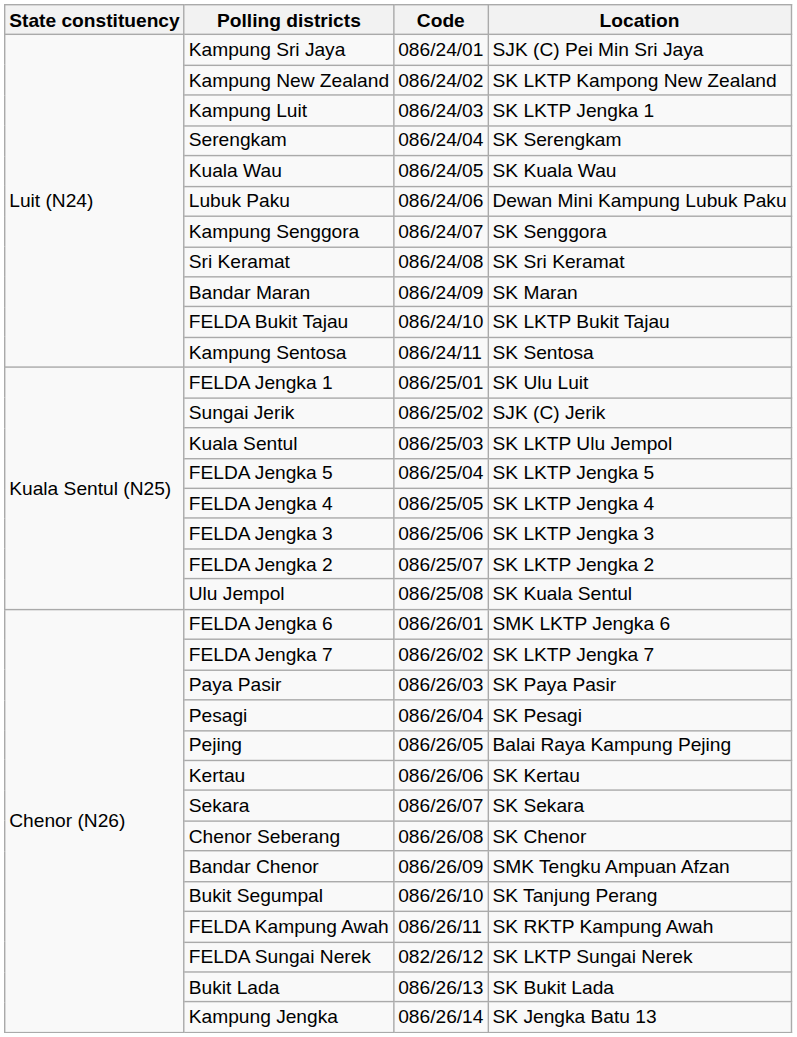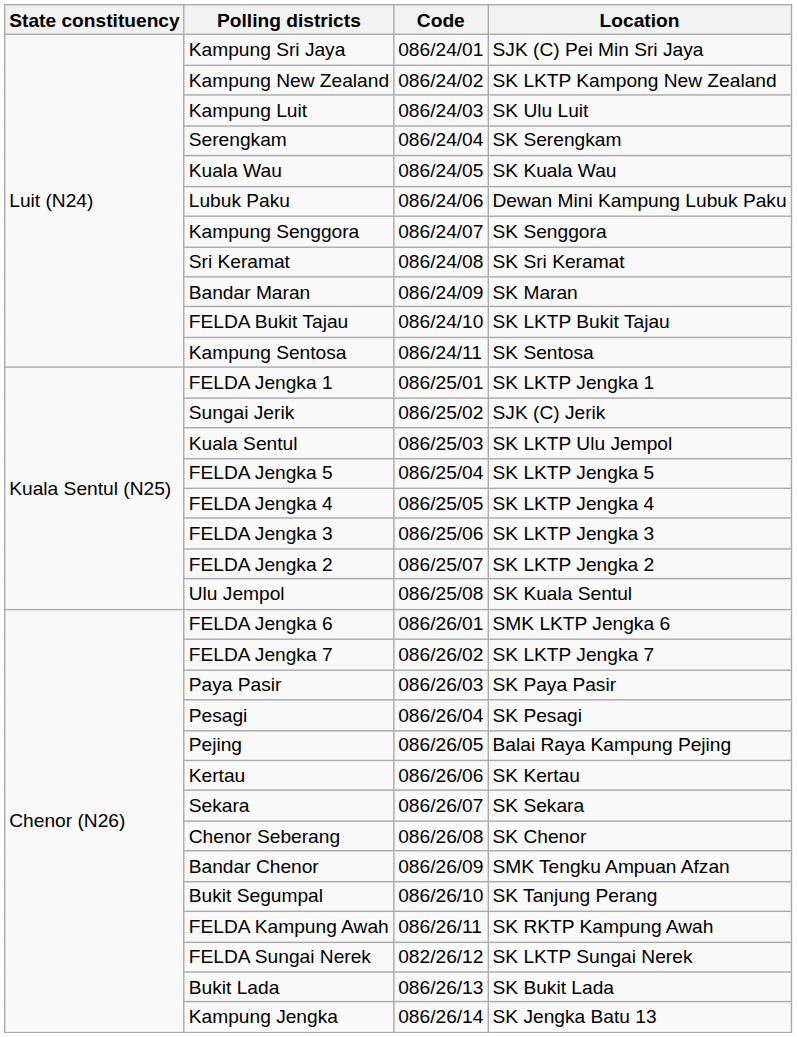Kampung Luit | Location: SK LKTP Jengka 1 -> SK Ulu Luit
FELDA Jengka 1 | Location: SK Ulu Luit -> SK LKTP Jengka 1
